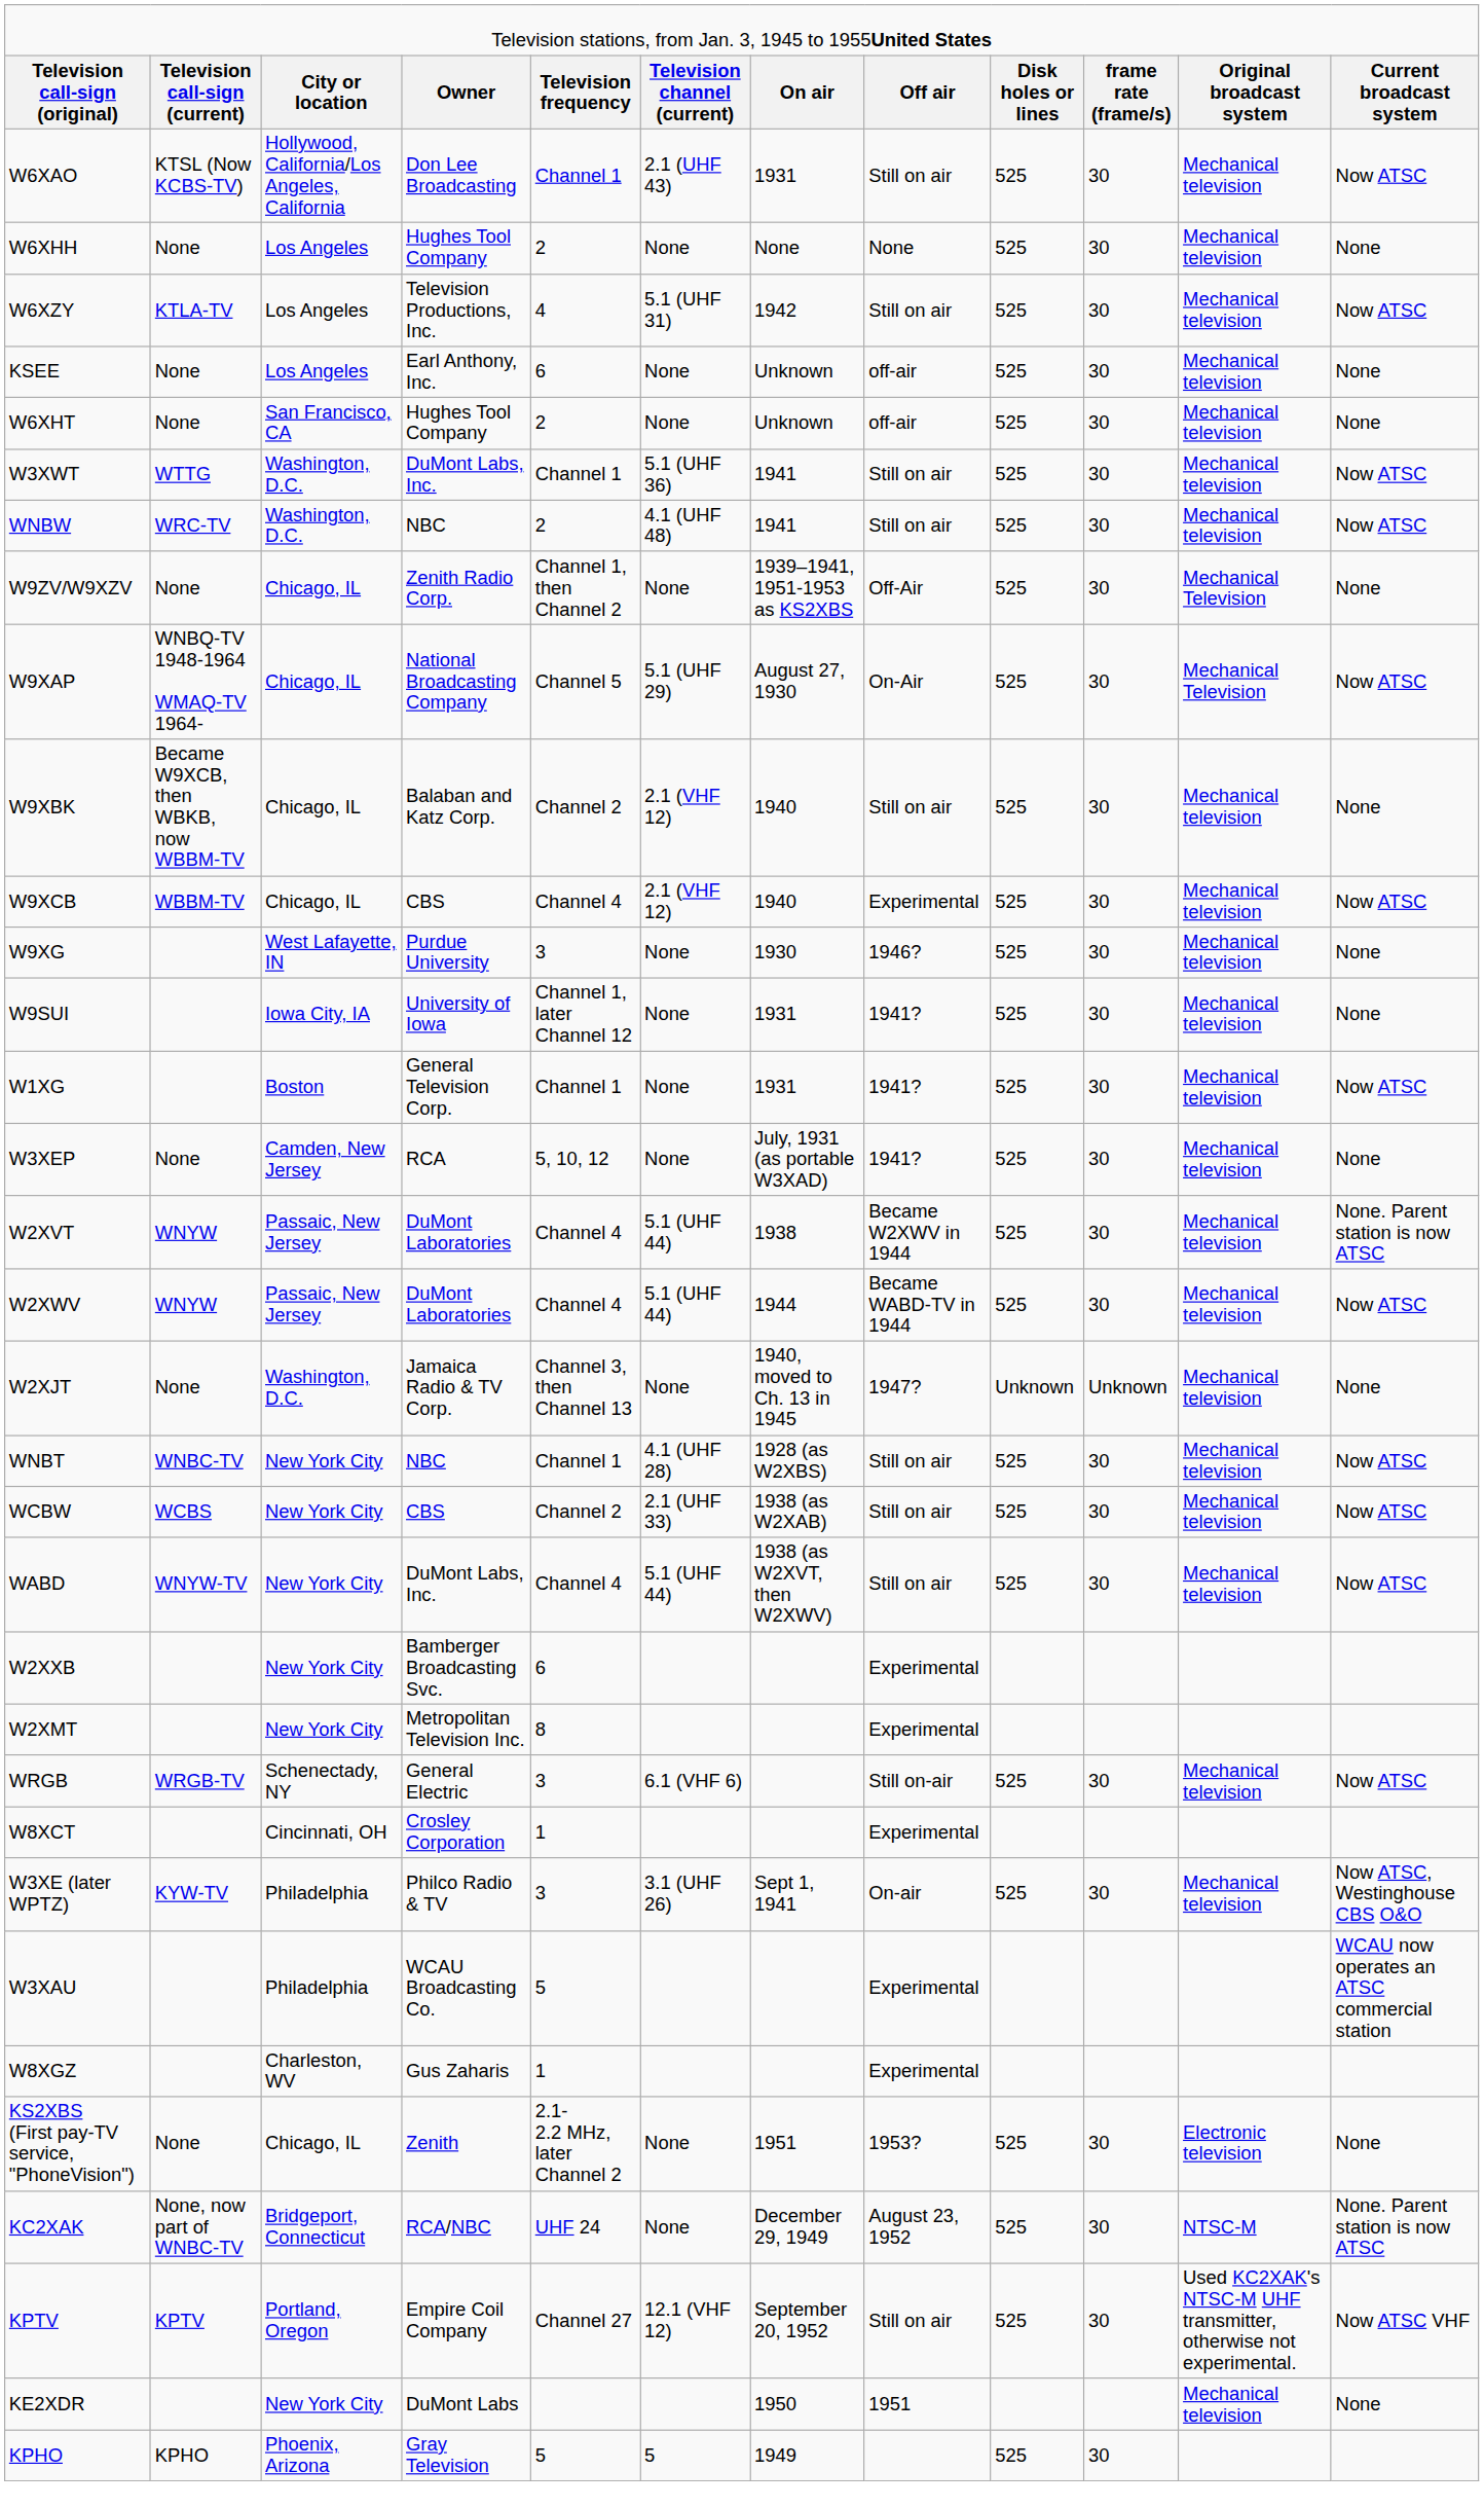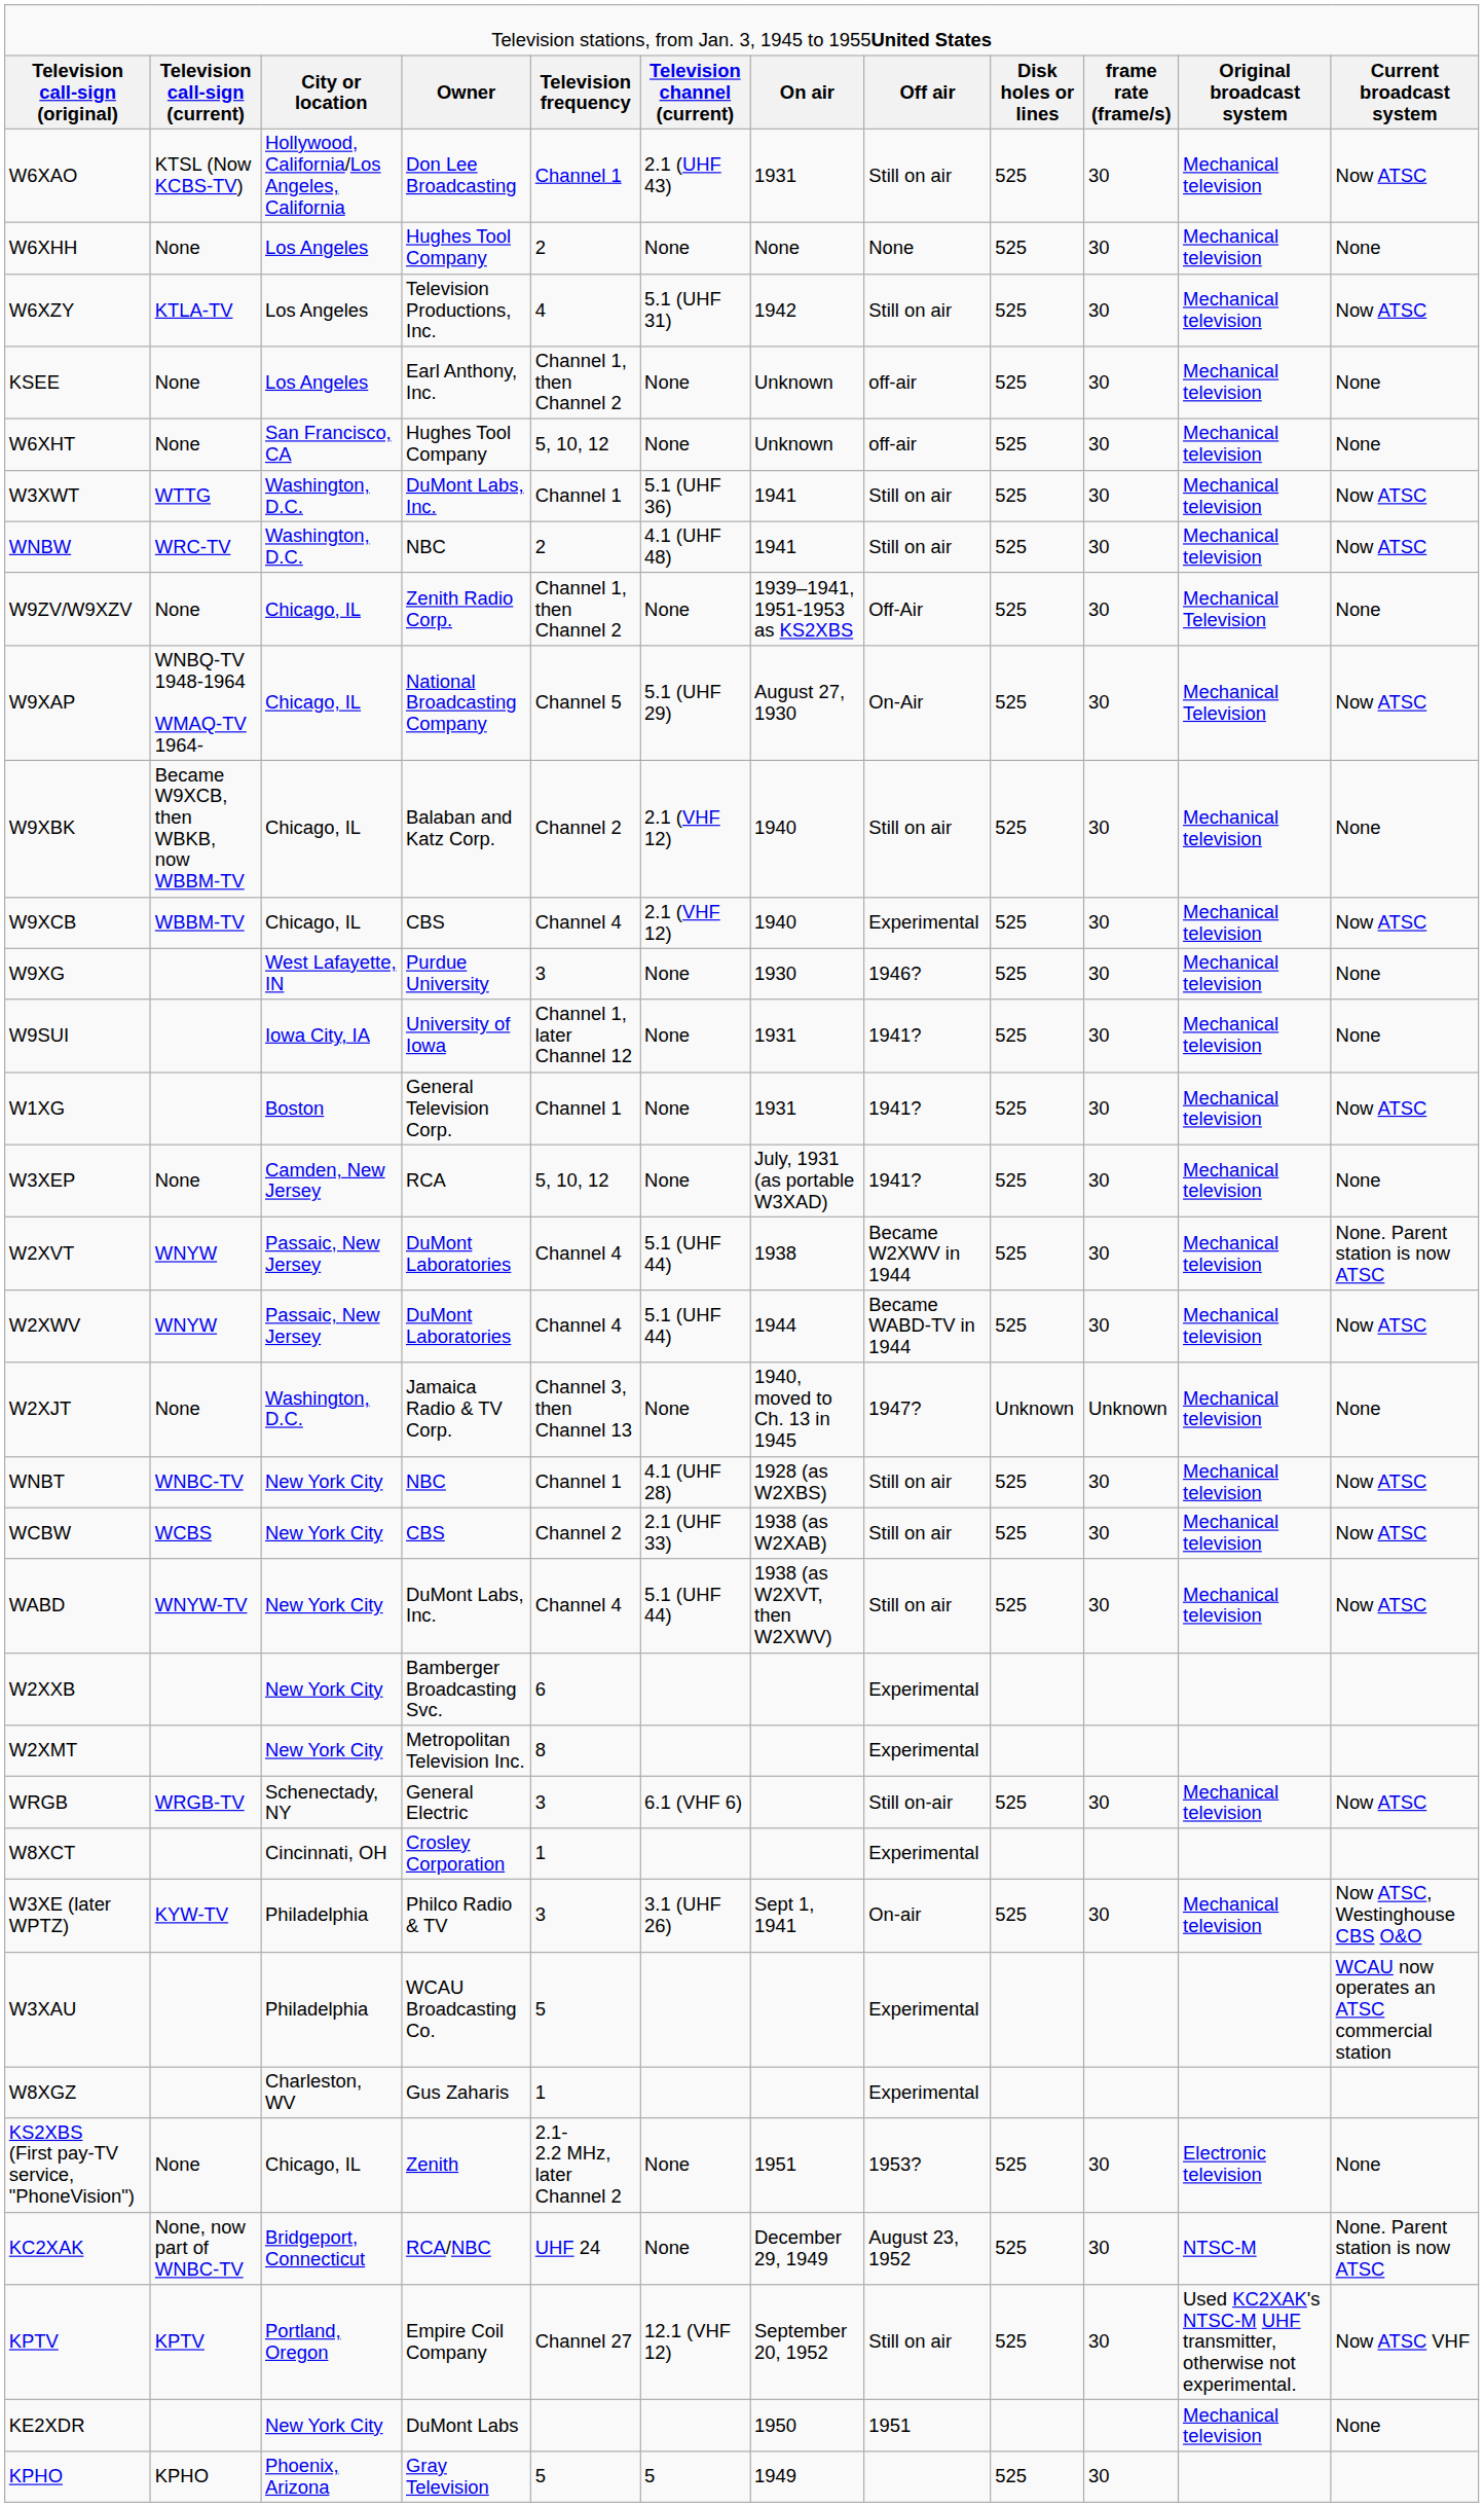KSEE | column 5: 6 -> Channel 1, then Channel 2
W6XHT | column 5: 2 -> 5, 10, 12
